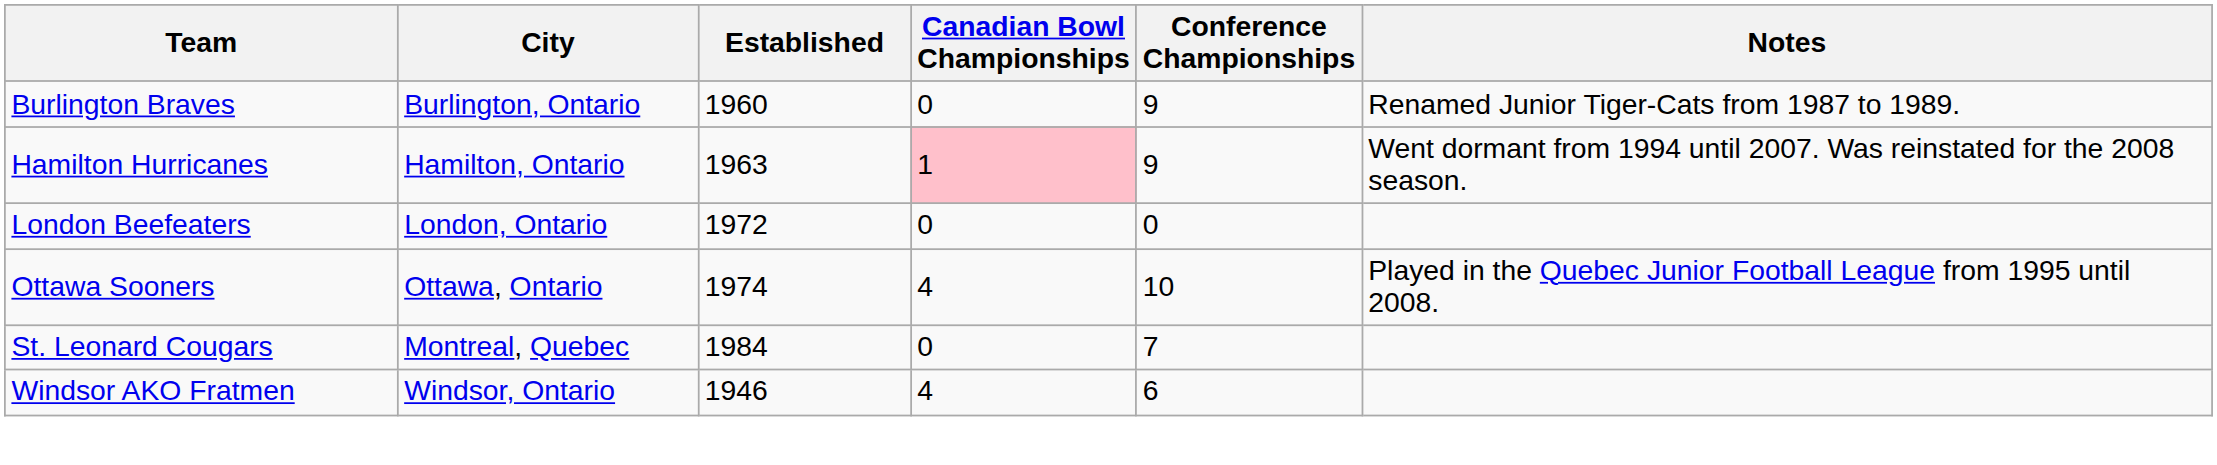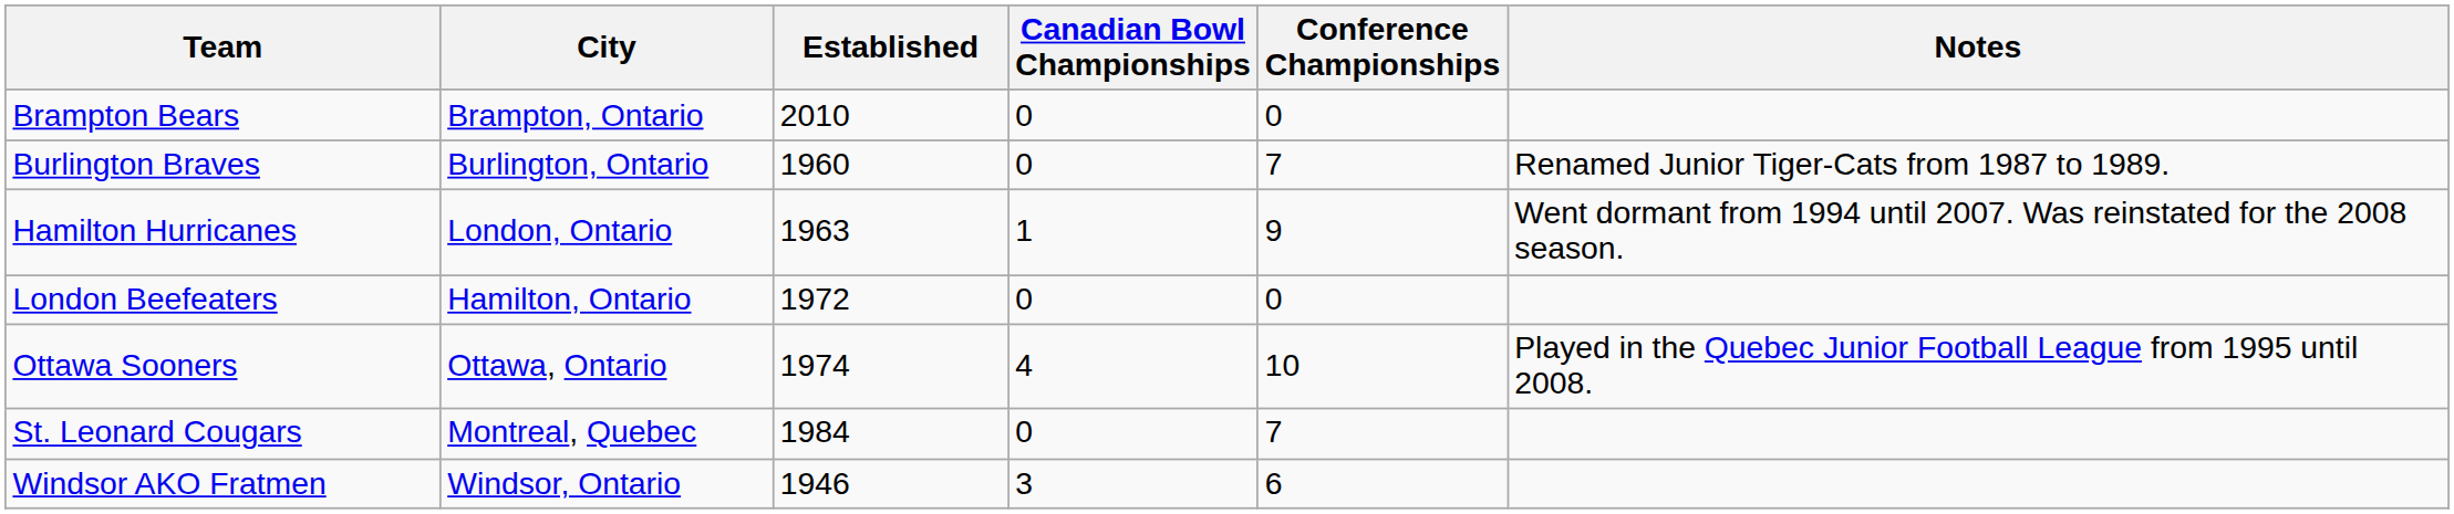+ row: Brampton Bears | Brampton, Ontario | 2010 | 0 | 0
Burlington Braves | Conference Championships: 9 -> 7
Hamilton Hurricanes | City: Hamilton, Ontario -> London, Ontario
Hamilton Hurricanes | Canadian Bowl Championships: pink background -> no background
London Beefeaters | City: London, Ontario -> Hamilton, Ontario
Windsor AKO Fratmen | Canadian Bowl Championships: 4 -> 3
